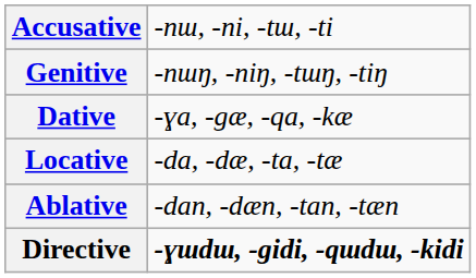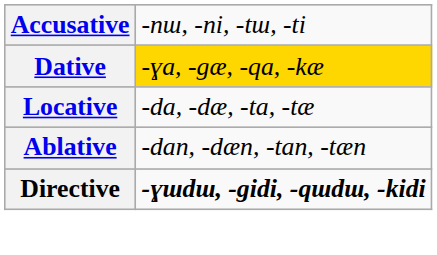- row: Genitive | -nɯŋ, -niŋ, -tɯŋ, -tiŋ
Dative | column 2: no background -> gold background
